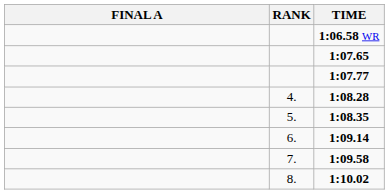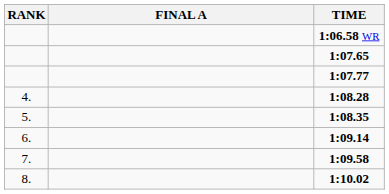columns swapped: RANK <-> FINAL A
